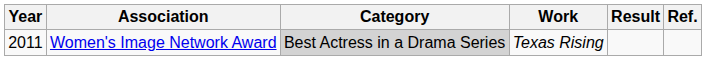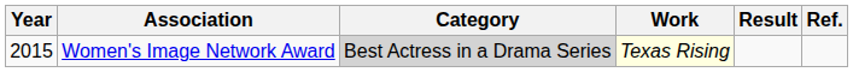Women's Image Network Award | Year: 2011 -> 2015
Women's Image Network Award | Work: no background -> lightyellow background
